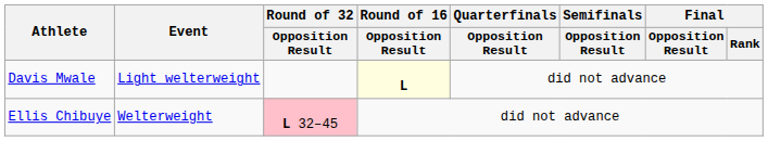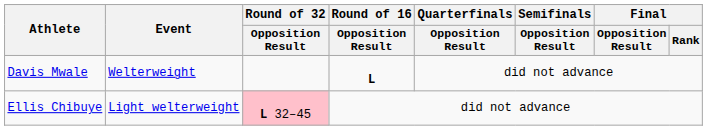Davis Mwale | Event: Light welterweight -> Welterweight
Davis Mwale | Round of 16 / Opposition Result: lightyellow background -> no background
Ellis Chibuye | Event: Welterweight -> Light welterweight
